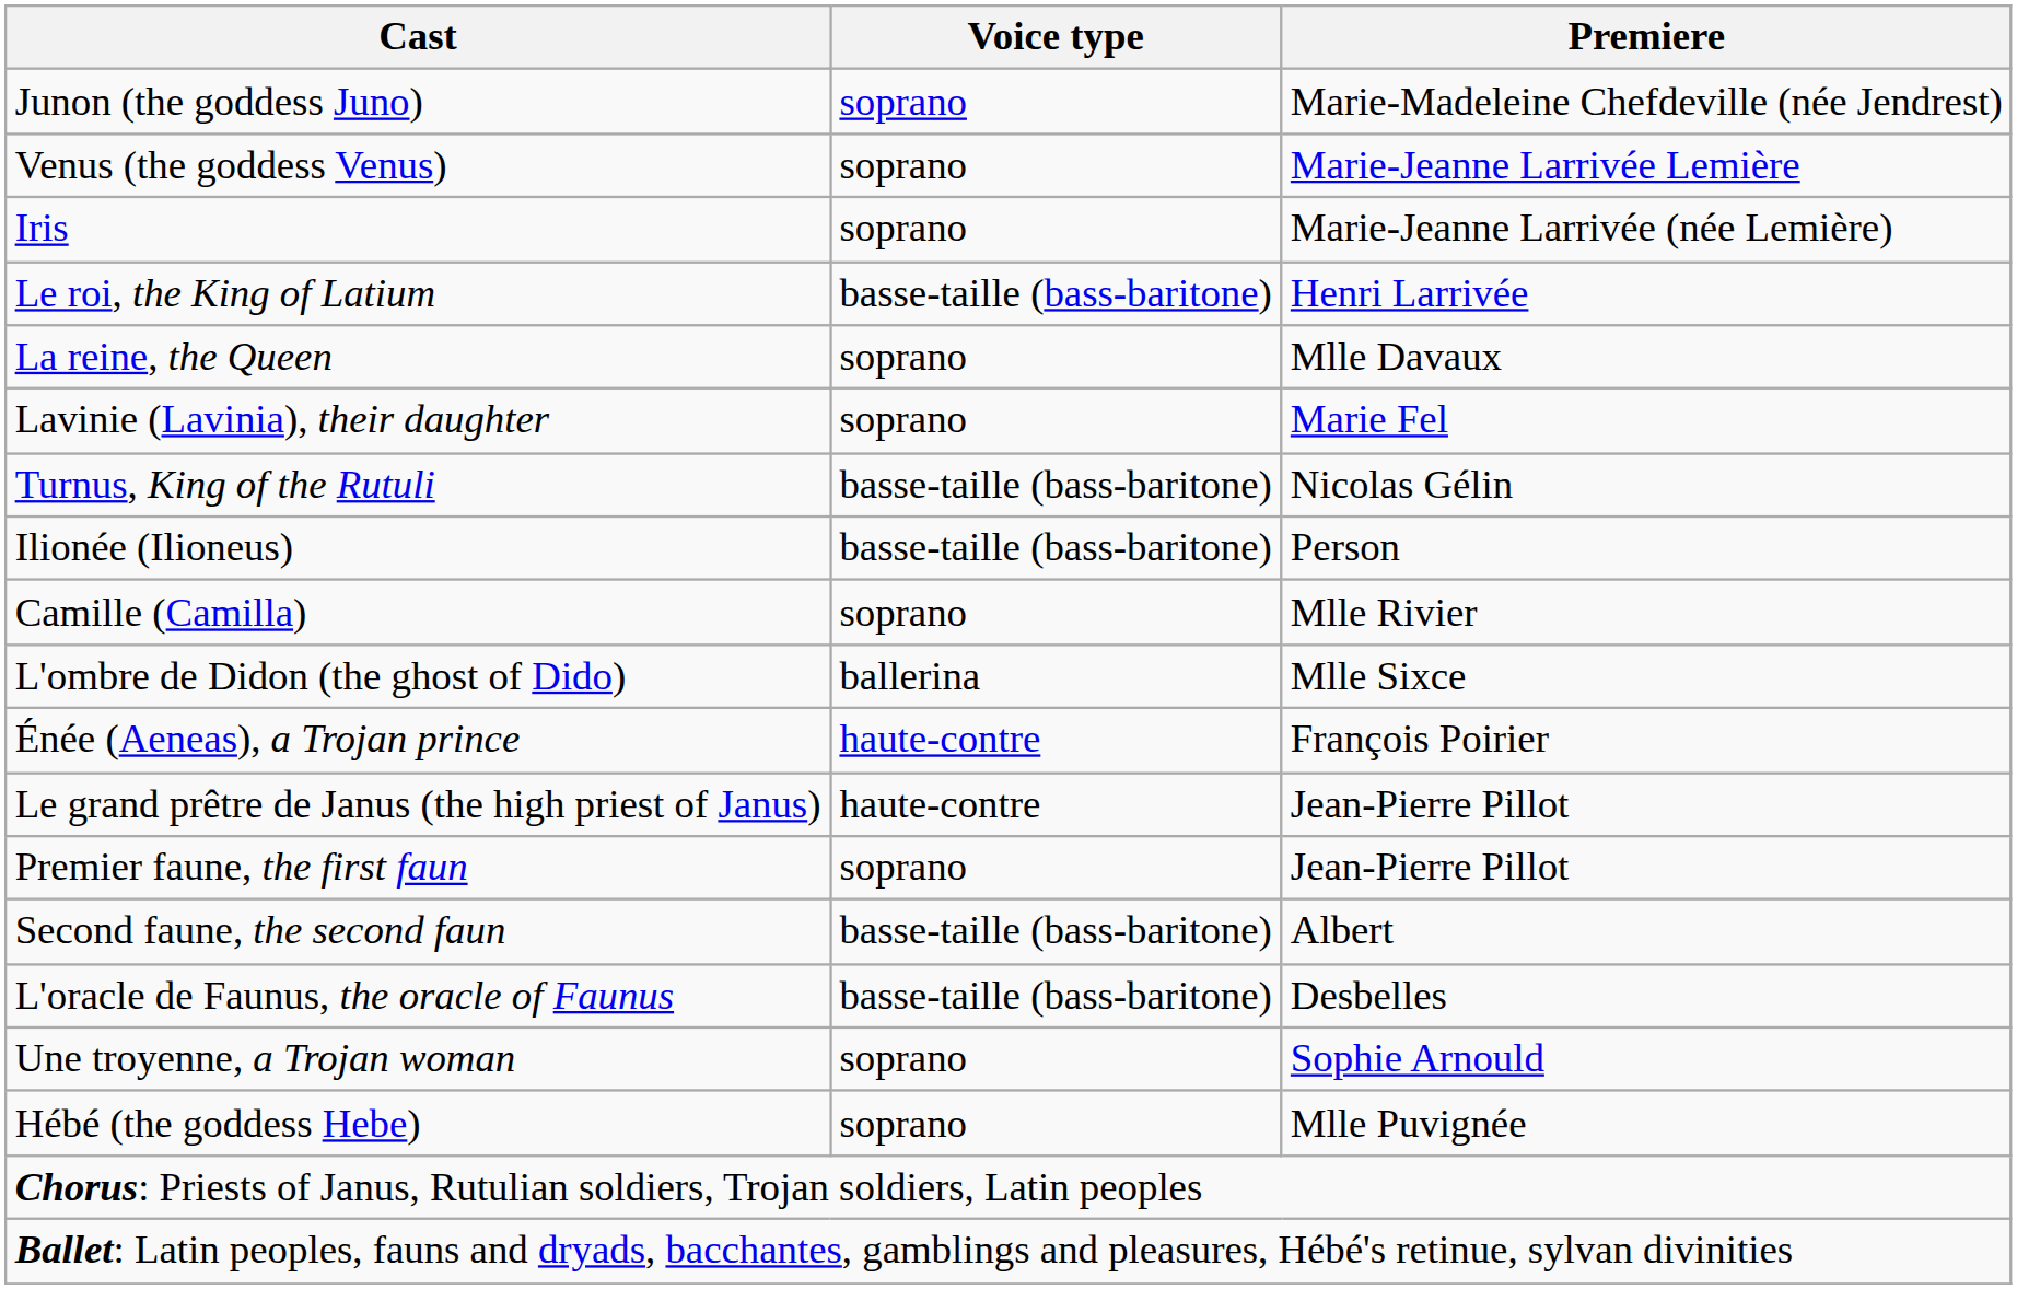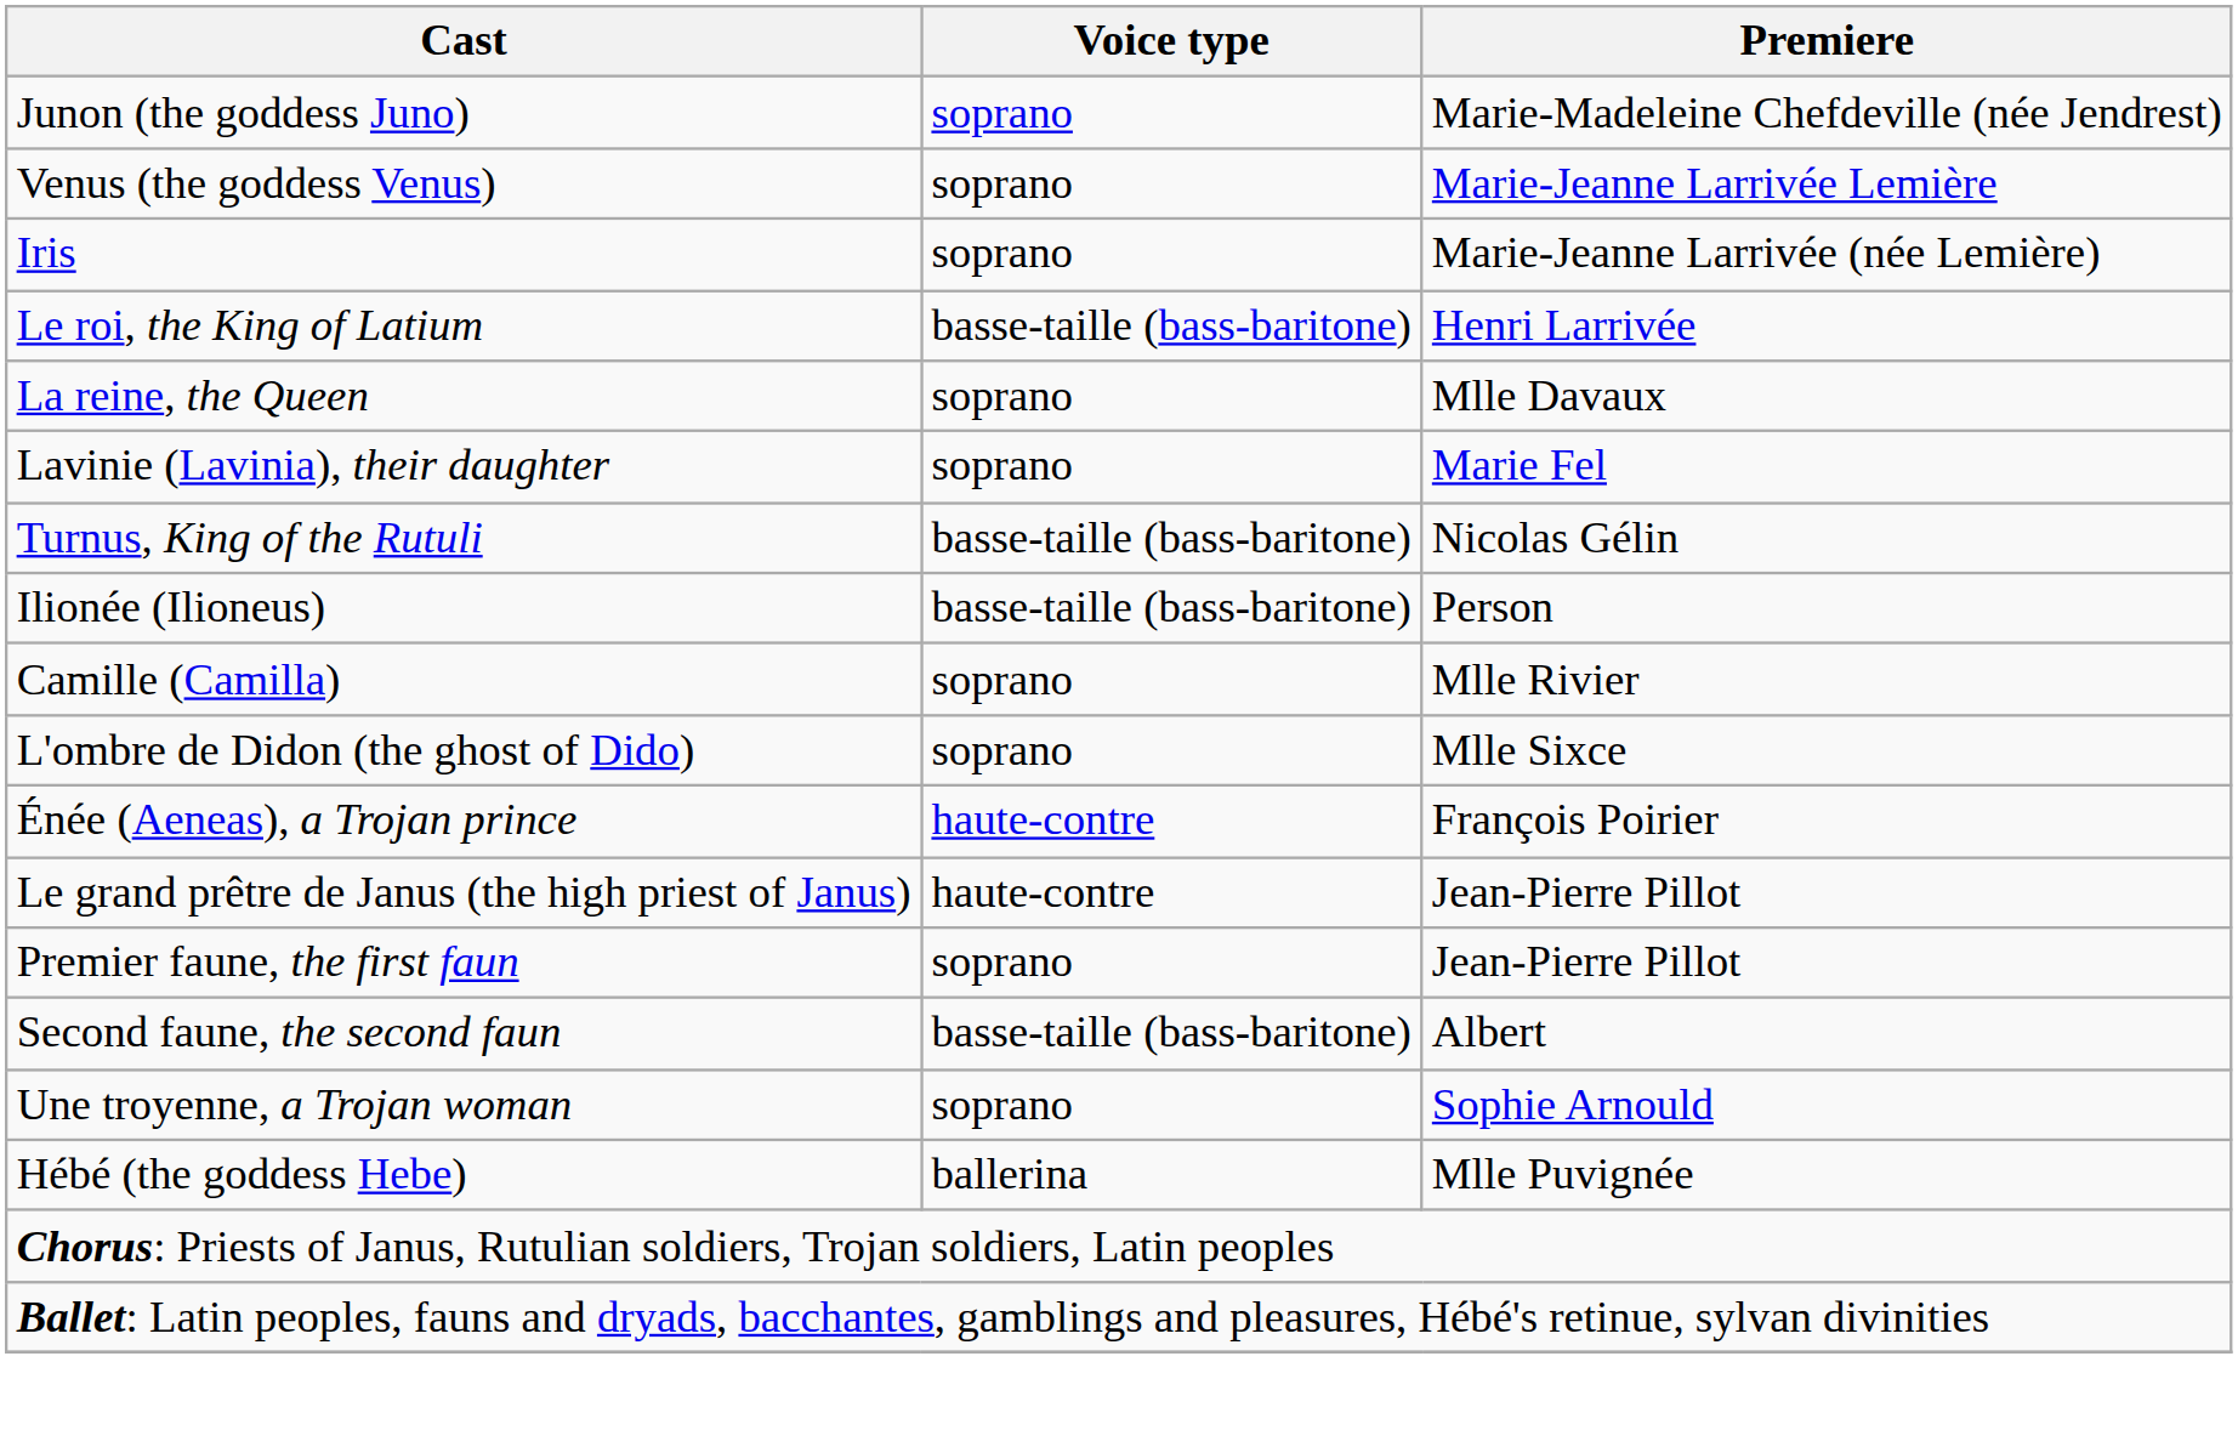L'ombre de Didon (the ghost of Dido) | Voice type: ballerina -> soprano
- row: L'oracle de Faunus, the oracle of Faunus | basse-taille (bass-baritone) | Desbelles
Hébé (the goddess Hebe) | Voice type: soprano -> ballerina
